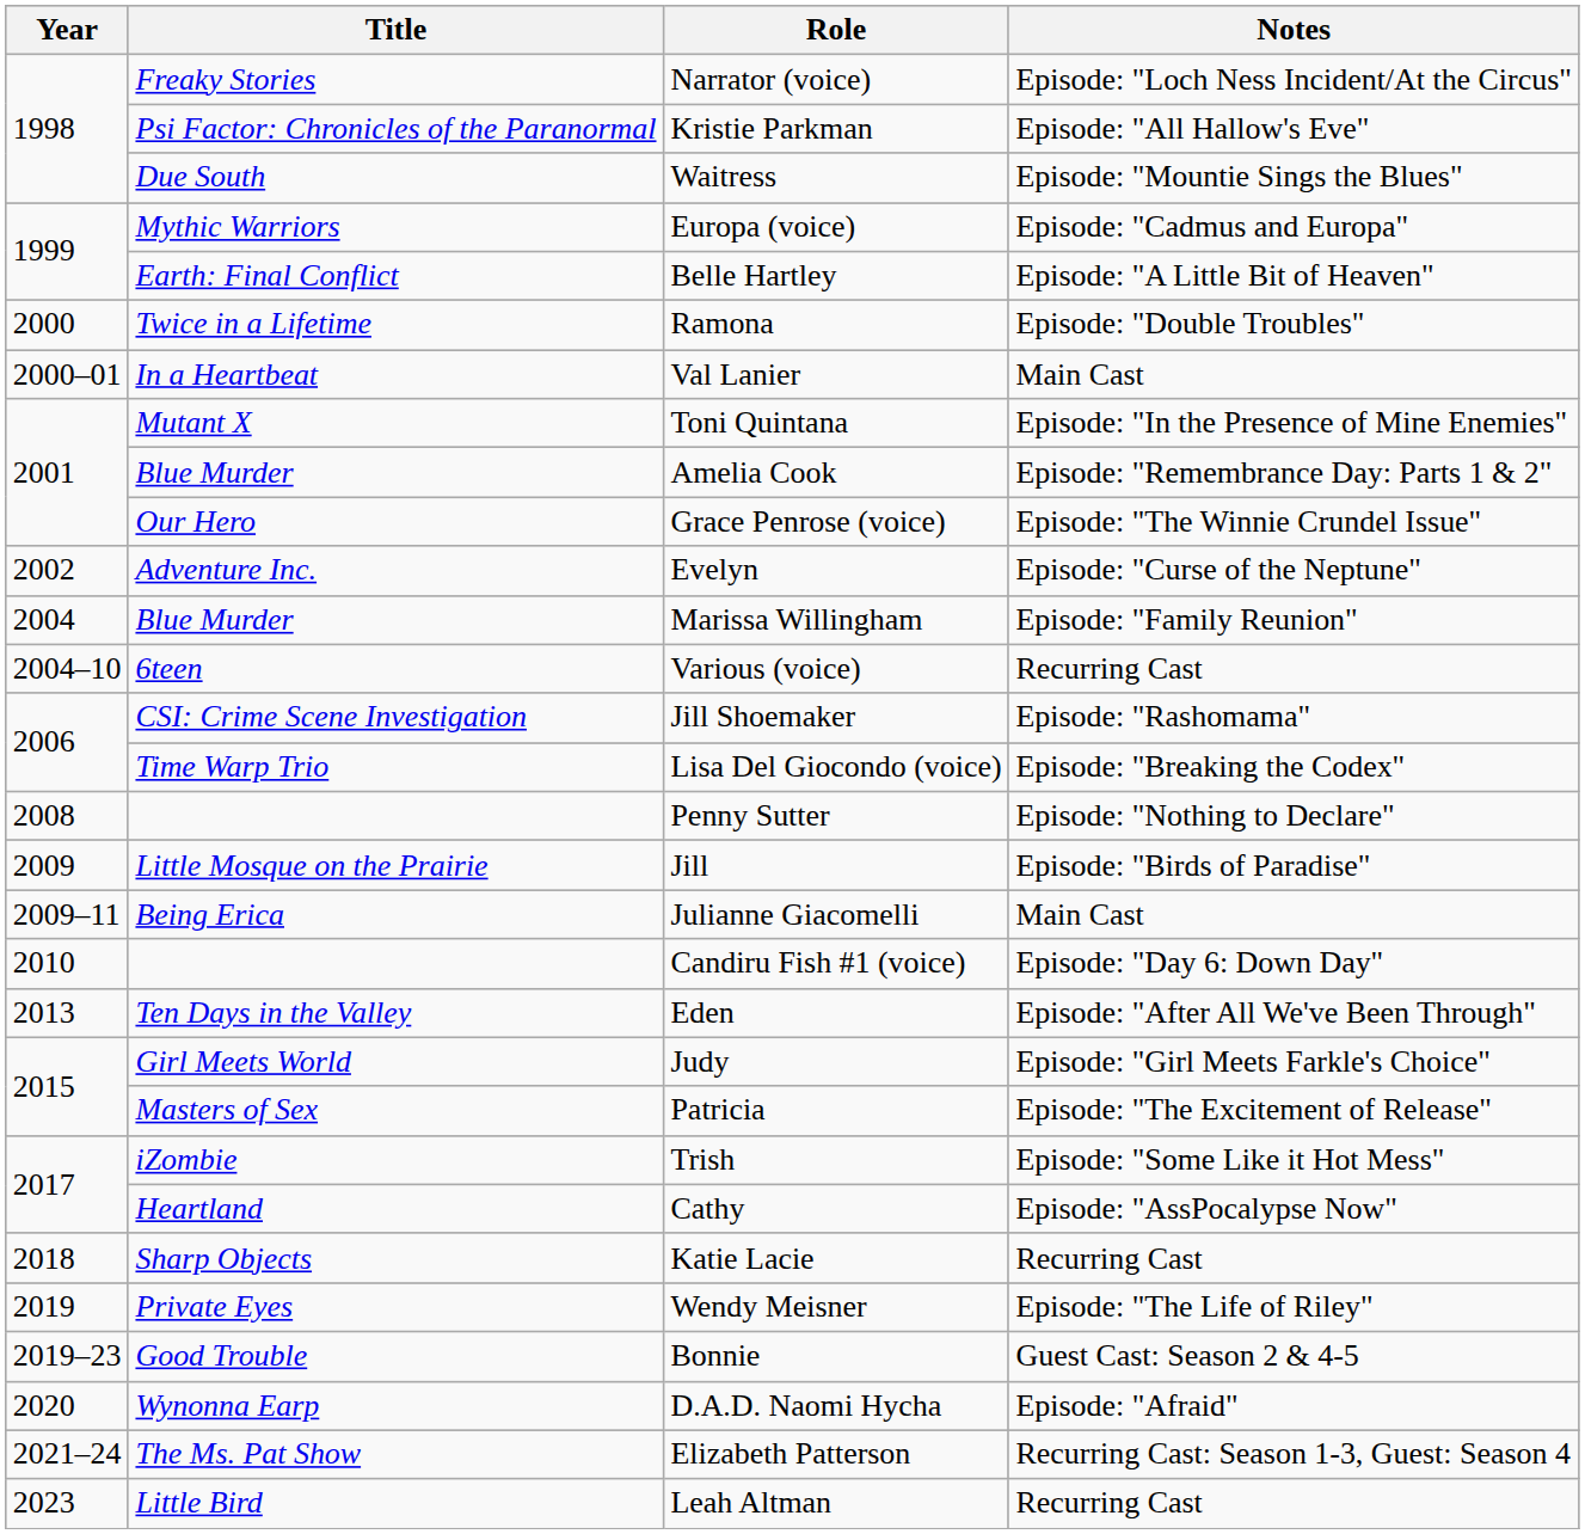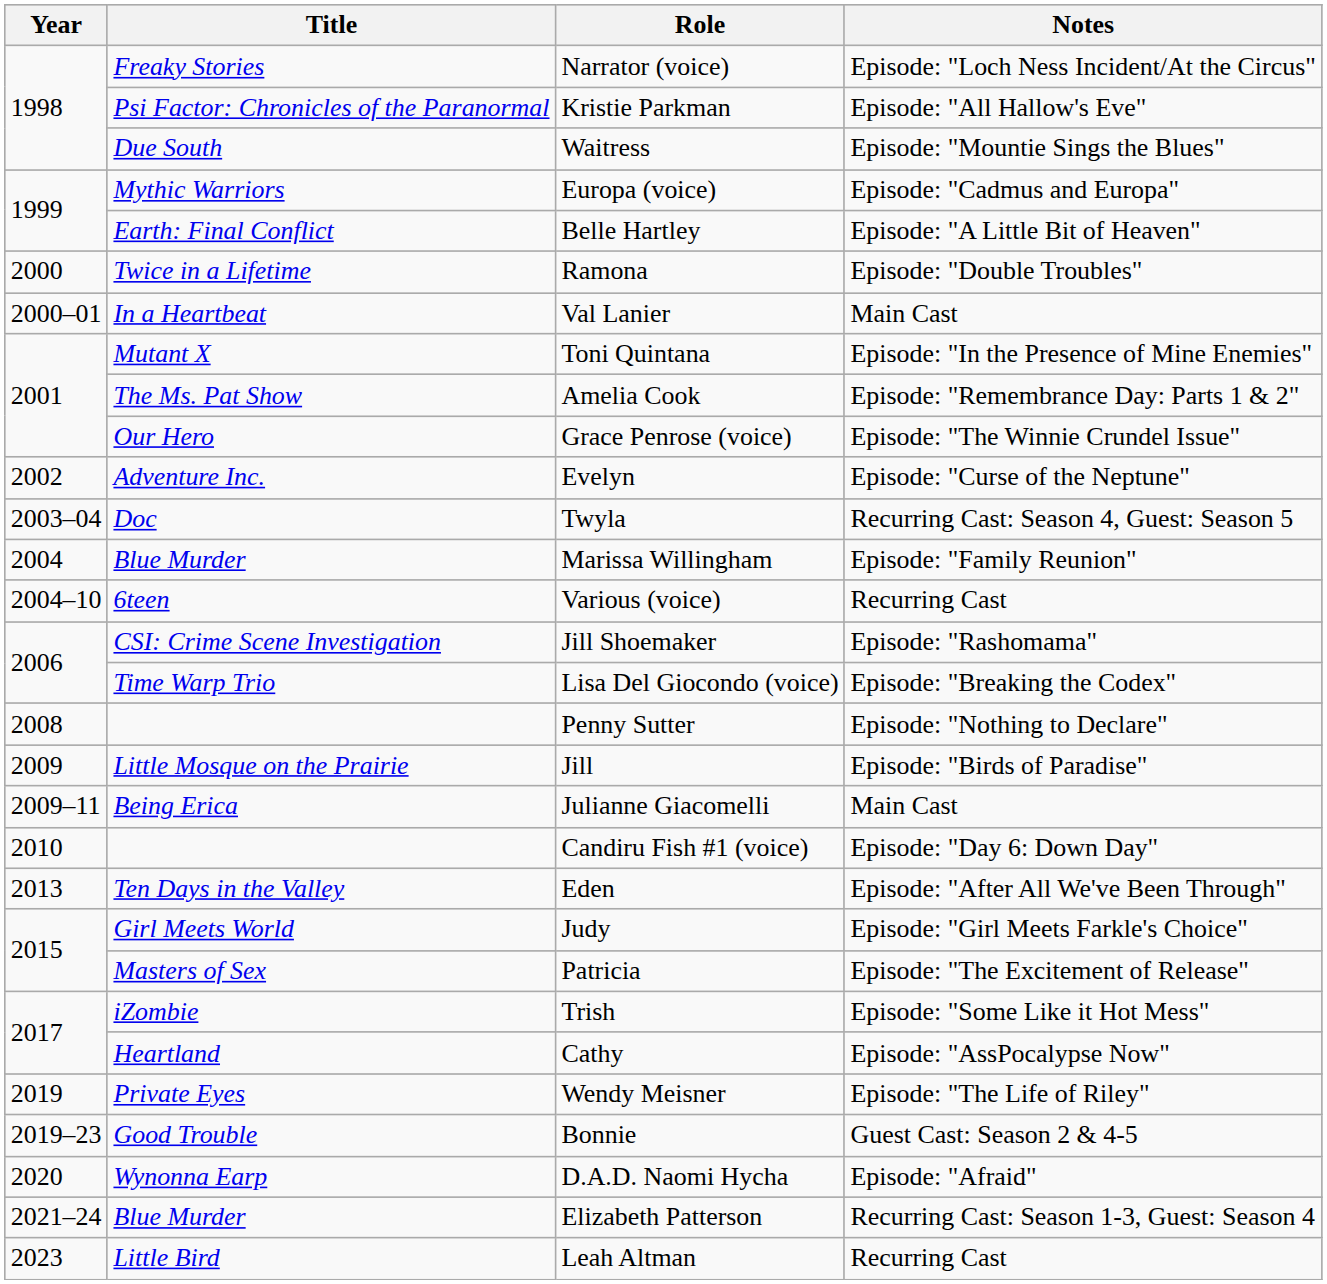Amelia Cook | Title: Blue Murder -> The Ms. Pat Show
+ row: 2003–04 | Doc | Twyla | Recurring Cast: Season 4, Guest: Season 5
- row: 2018 | Sharp Objects | Katie Lacie | Recurring Cast
Elizabeth Patterson | Title: The Ms. Pat Show -> Blue Murder
